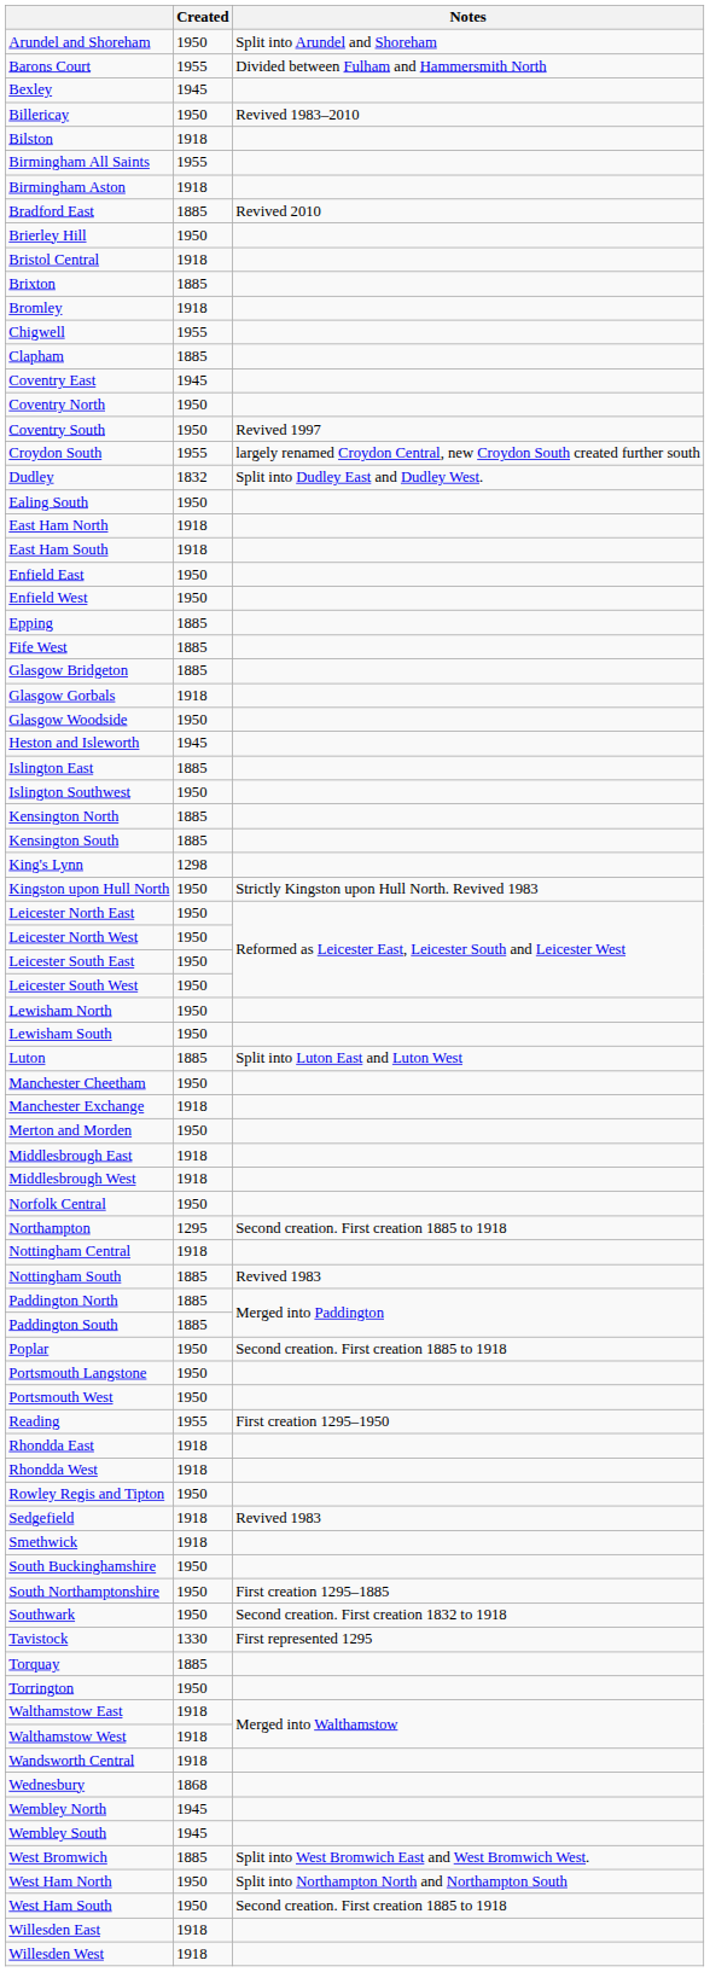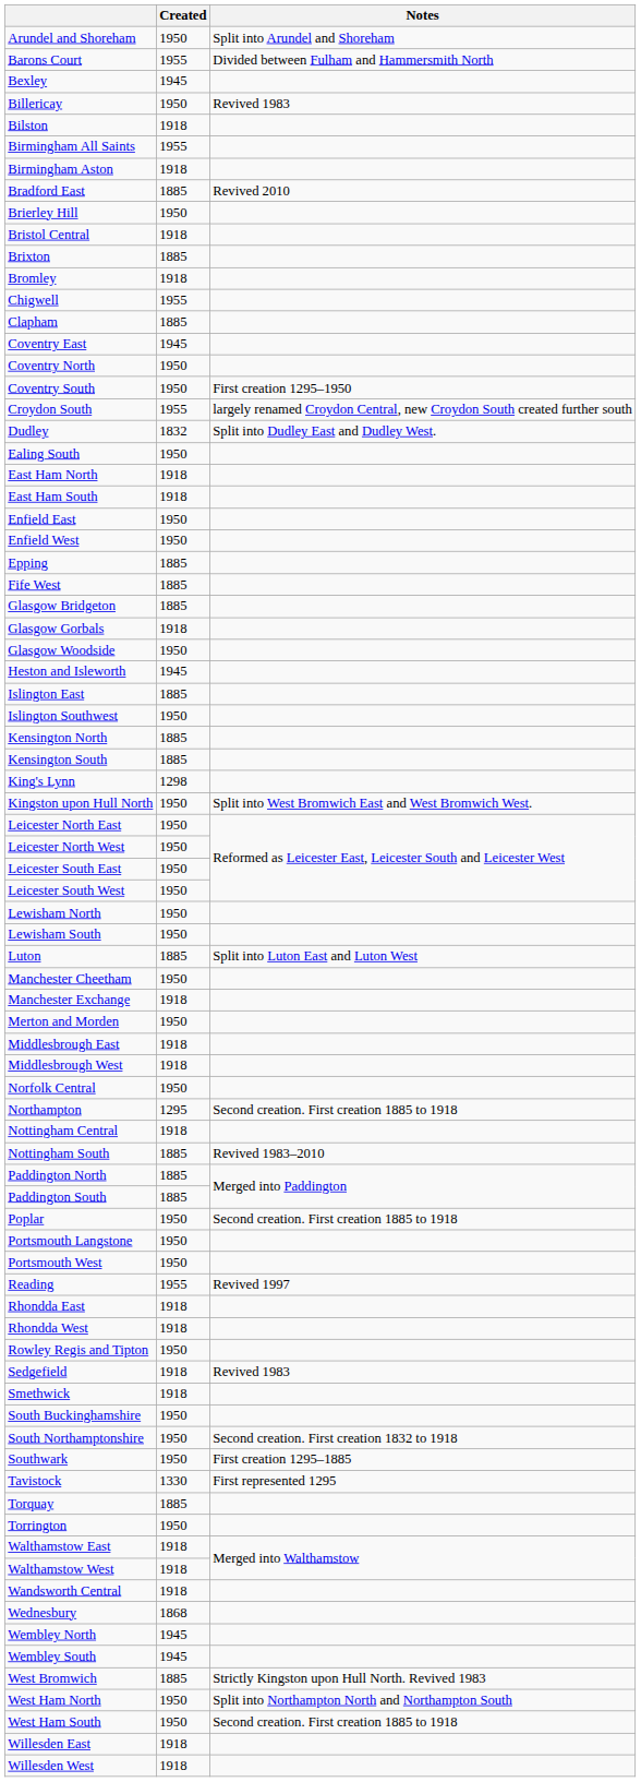Billericay | Notes: Revived 1983–2010 -> Revived 1983
Coventry South | Notes: Revived 1997 -> First creation 1295–1950
Kingston upon Hull North | Notes: Strictly Kingston upon Hull North. Revived 1983 -> Split into West Bromwich East and West Bromwich West.
Nottingham South | Notes: Revived 1983 -> Revived 1983–2010
Reading | Notes: First creation 1295–1950 -> Revived 1997
South Northamptonshire | Notes: First creation 1295–1885 -> Second creation. First creation 1832 to 1918
Southwark | Notes: Second creation. First creation 1832 to 1918 -> First creation 1295–1885
West Bromwich | Notes: Split into West Bromwich East and West Bromwich West. -> Strictly Kingston upon Hull North. Revived 1983
